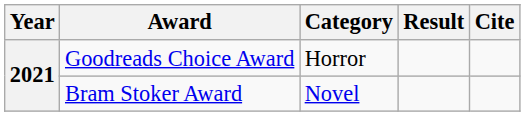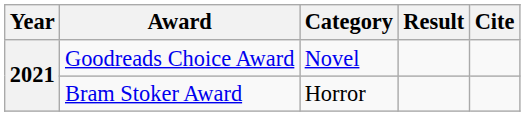Goodreads Choice Award | Category: Horror -> Novel
Bram Stoker Award | Category: Novel -> Horror
